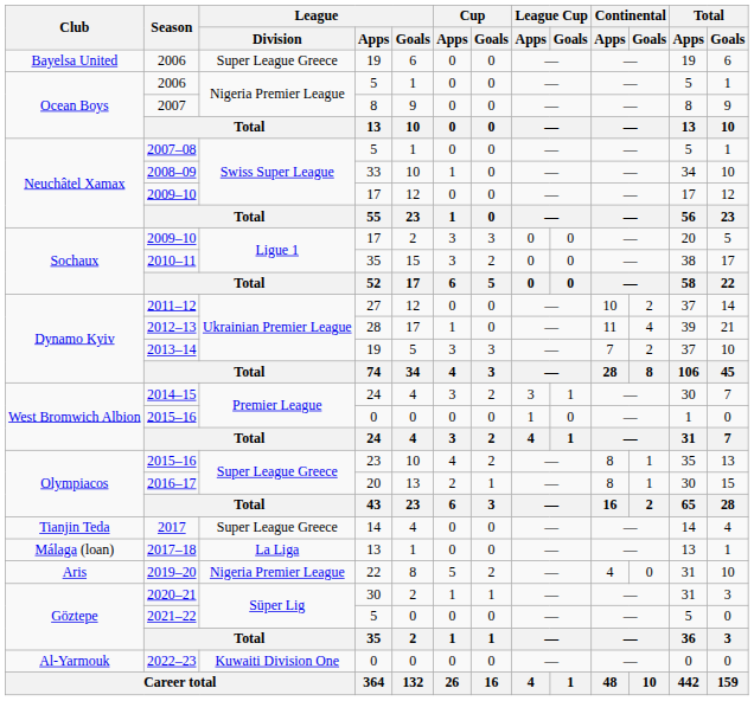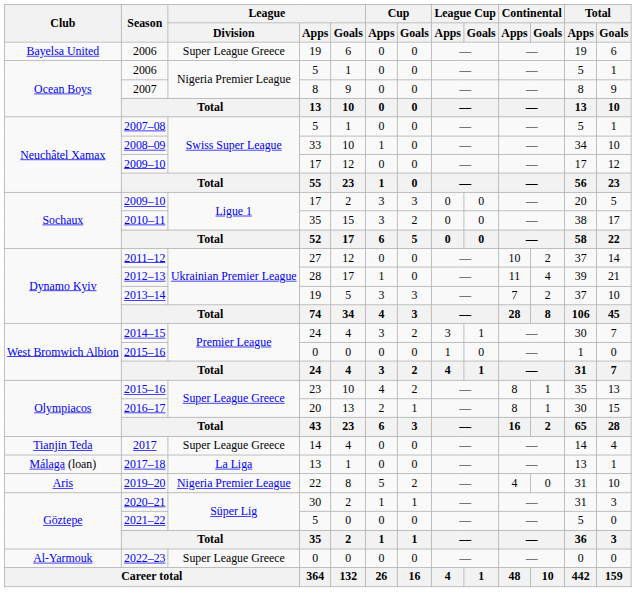2022–23 | League / Division: Kuwaiti Division One -> Super League Greece
